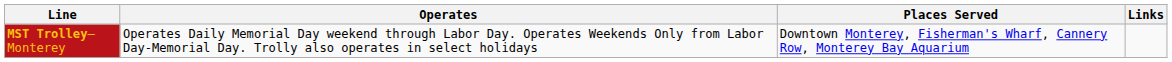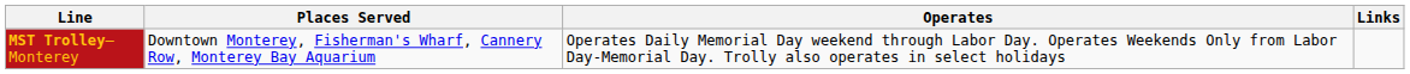columns swapped: Operates <-> Places Served
